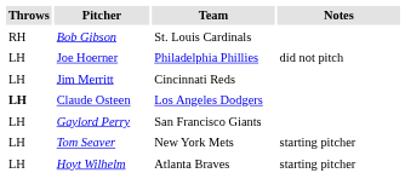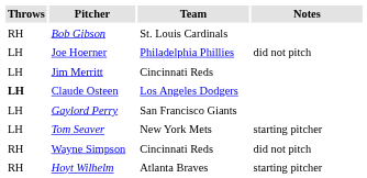+ row: RH | Wayne Simpson | Cincinnati Reds | did not pitch
Hoyt Wilhelm | Throws: LH -> RH
